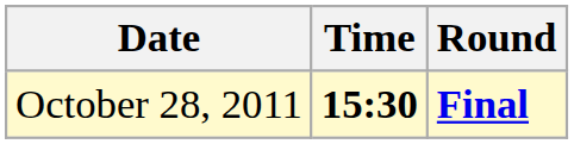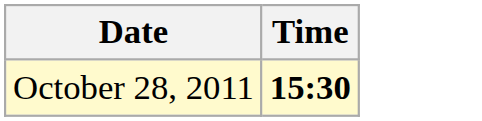- column: Round | Final
